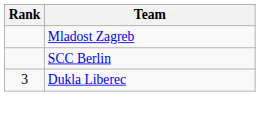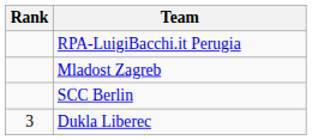+ row: RPA-LuigiBacchi.it Perugia
